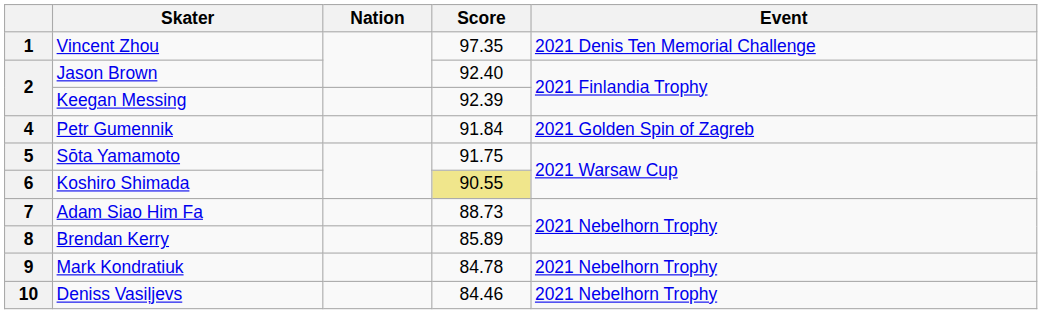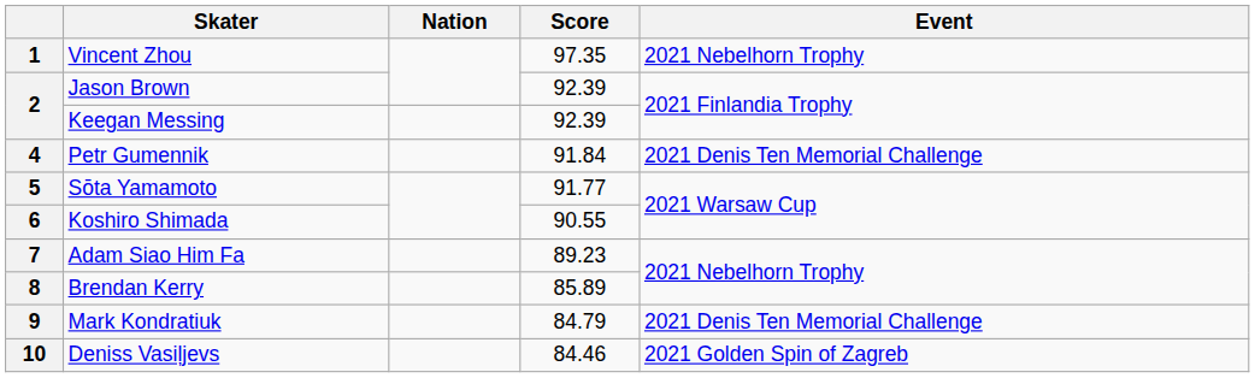1 | Event: 2021 Denis Ten Memorial Challenge -> 2021 Nebelhorn Trophy
2 / Jason Brown | Score: 92.40 -> 92.39
4 | Event: 2021 Golden Spin of Zagreb -> 2021 Denis Ten Memorial Challenge
5 | Score: 91.75 -> 91.77
6 | Score: khaki background -> no background
7 | Score: 88.73 -> 89.23
9 | Score: 84.78 -> 84.79
9 | Event: 2021 Nebelhorn Trophy -> 2021 Denis Ten Memorial Challenge
10 | Event: 2021 Nebelhorn Trophy -> 2021 Golden Spin of Zagreb
